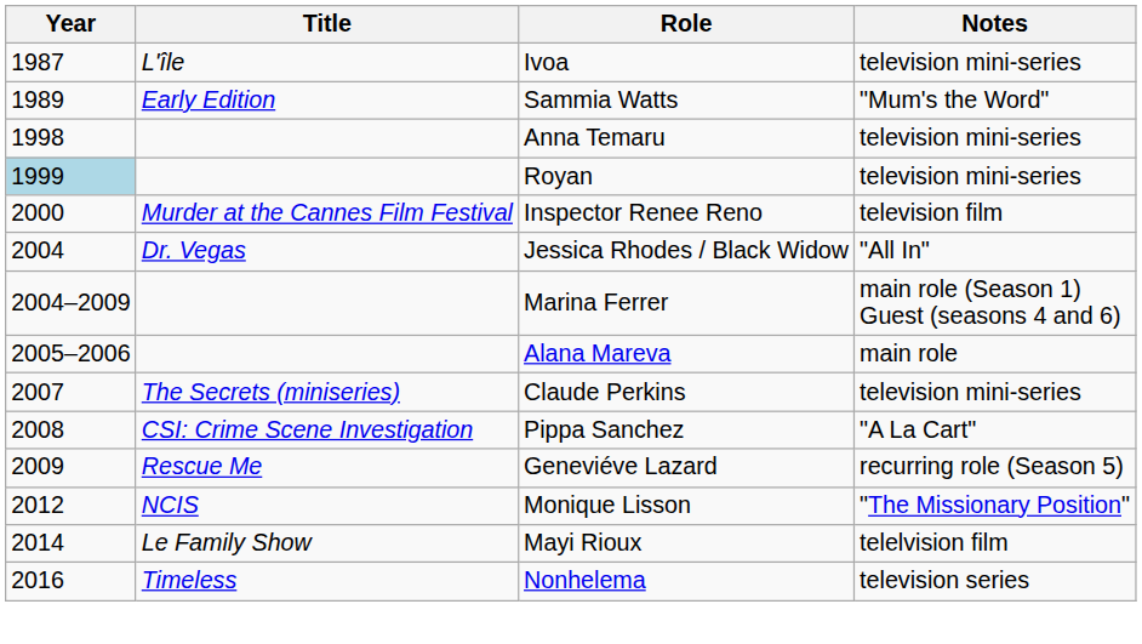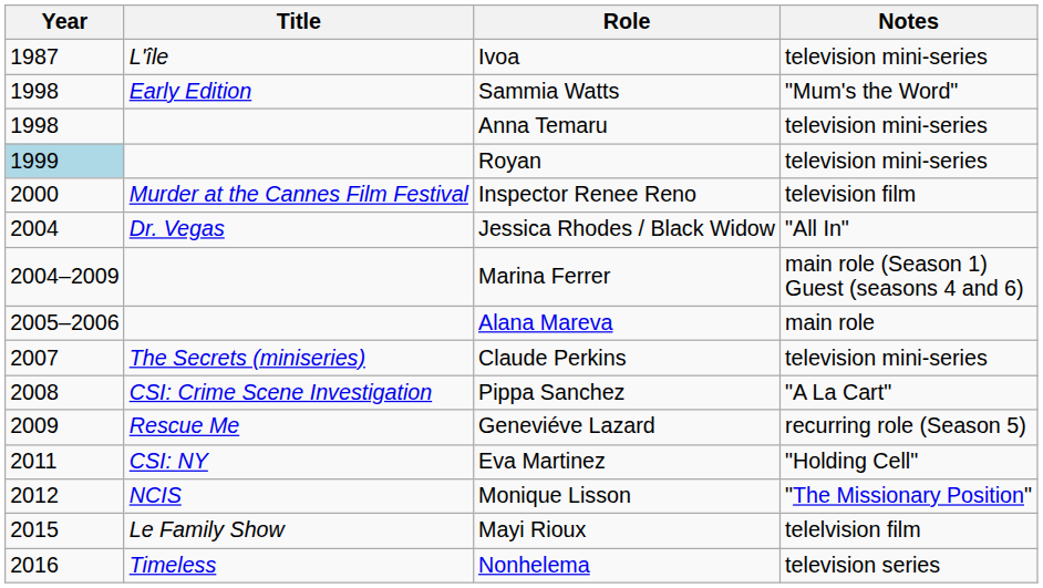Sammia Watts | Year: 1989 -> 1998
+ row: 2011 | CSI: NY | Eva Martinez | "Holding Cell"
Mayi Rioux | Year: 2014 -> 2015
